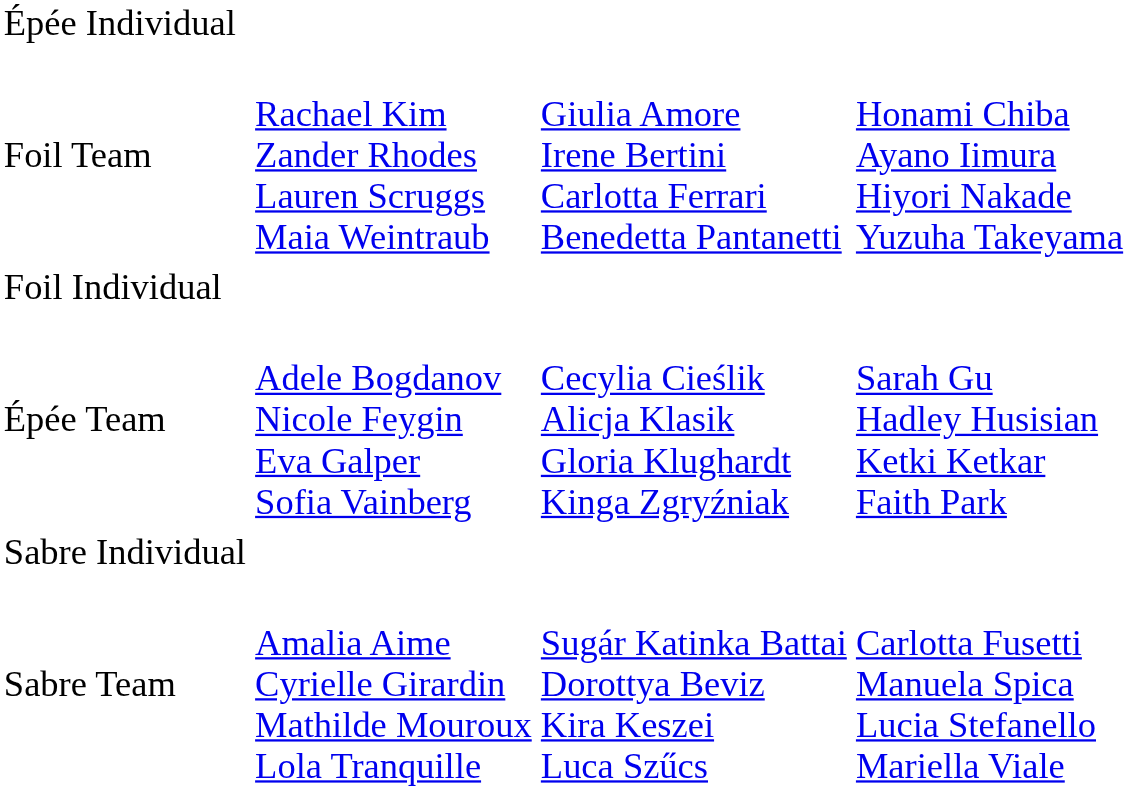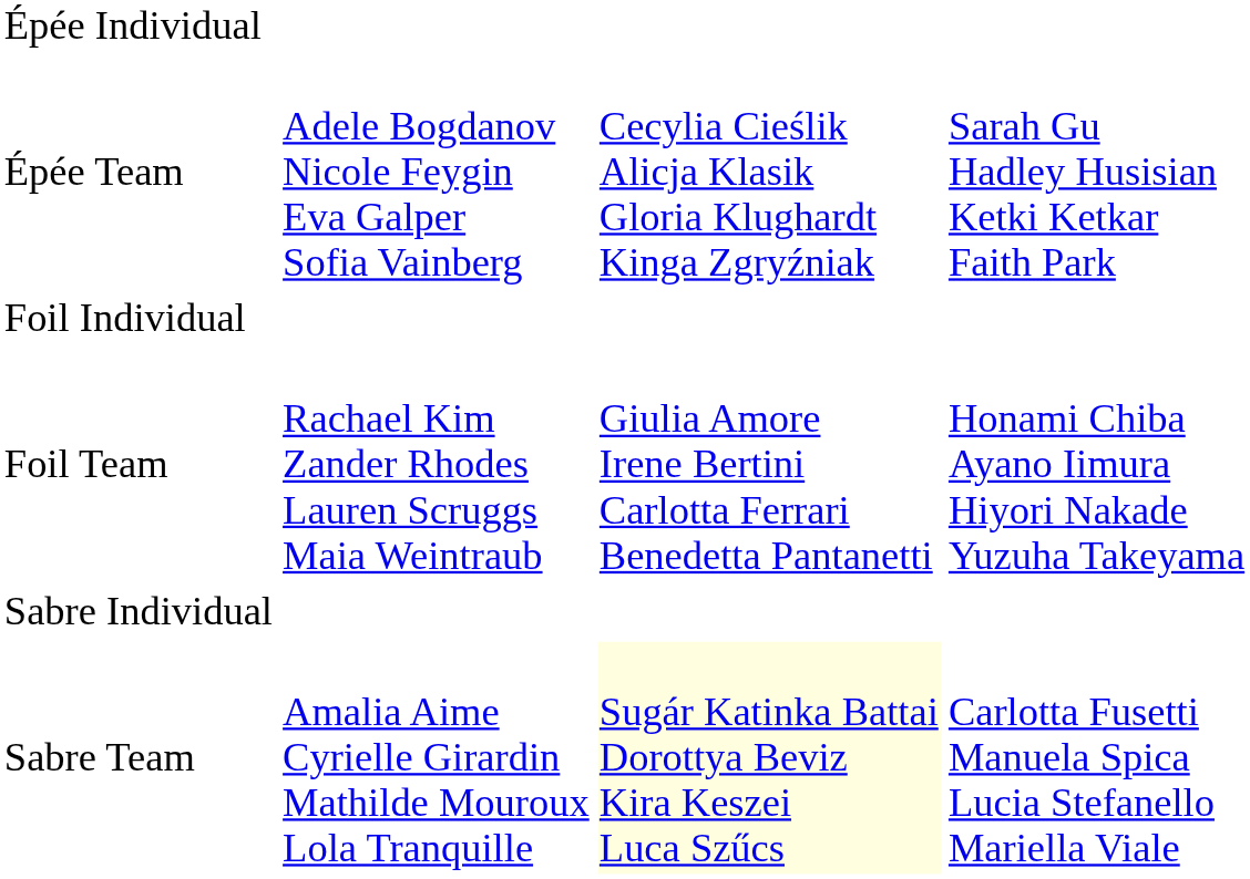rows swapped: Épée Team <-> Foil Team
Sabre Team | column 3: no background -> lightyellow background
